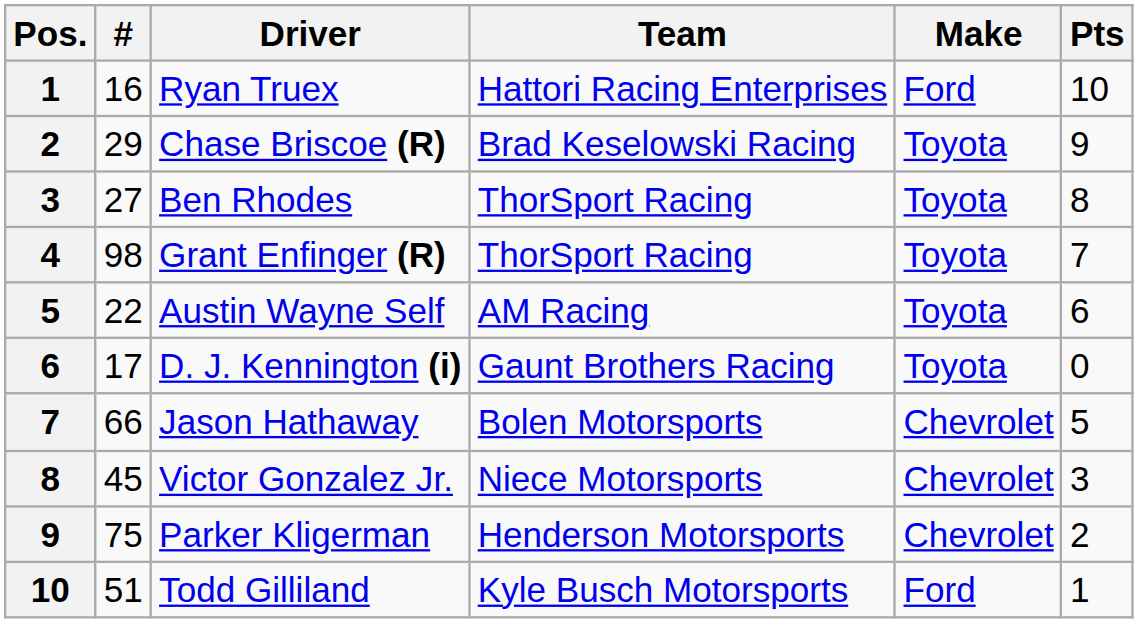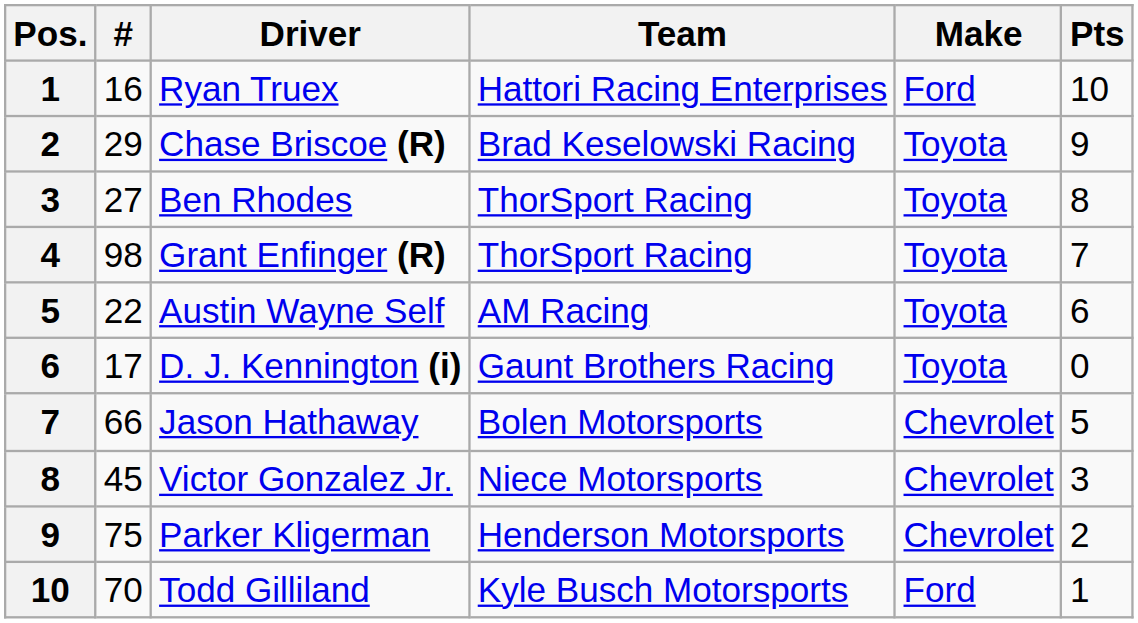Todd Gilliland | #: 51 -> 70
